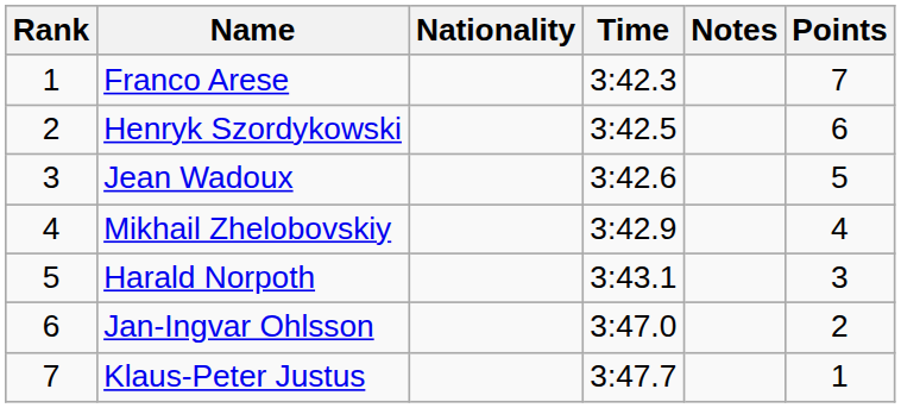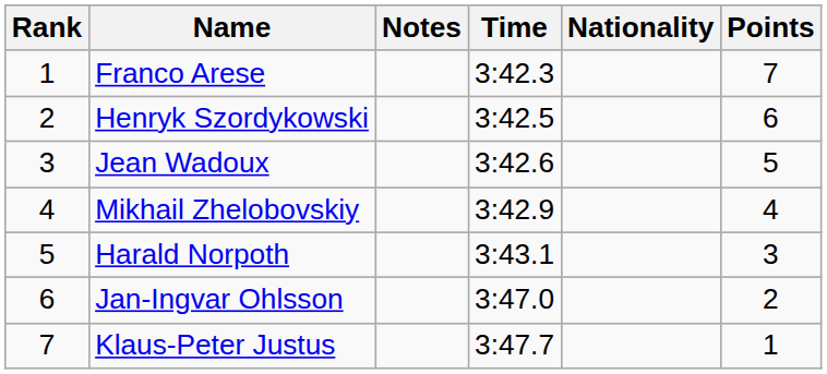columns swapped: Nationality <-> Notes
